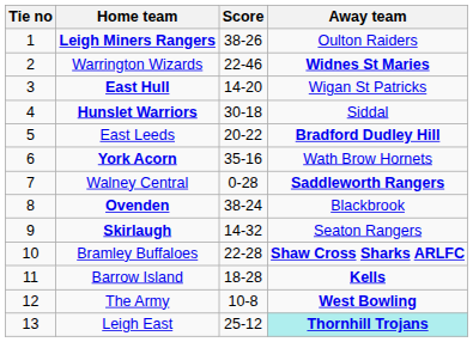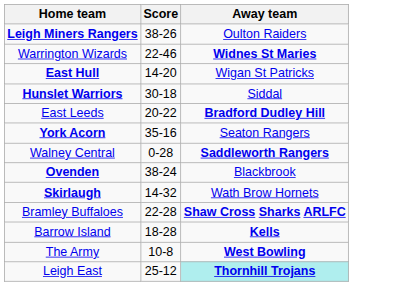- column: Tie no | 1 | 2 | 3 | 4 | 5 | 6 | 7 | 8 | 9 | 10 | 11 | 12 | 13
York Acorn | Away team: Wath Brow Hornets -> Seaton Rangers
Skirlaugh | Away team: Seaton Rangers -> Wath Brow Hornets
